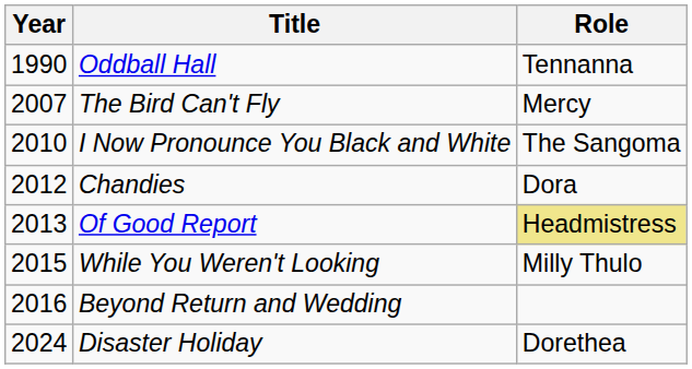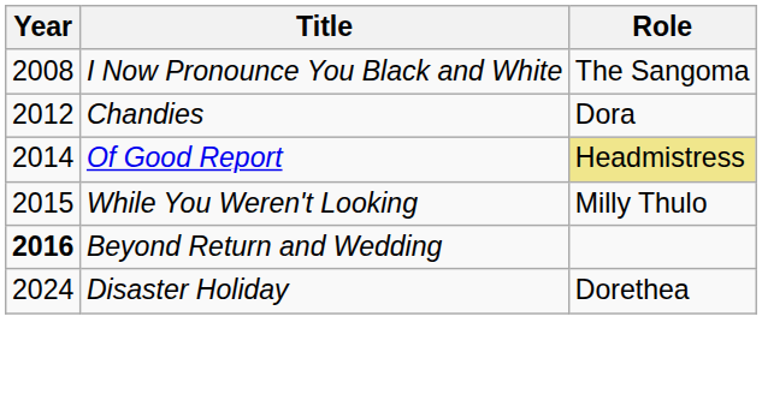- row: 1990 | Oddball Hall | Tennanna
- row: 2007 | The Bird Can't Fly | Mercy
I Now Pronounce You Black and White | Year: 2010 -> 2008
Of Good Report | Year: 2013 -> 2014
Beyond Return and Wedding | Year: normal -> bold
